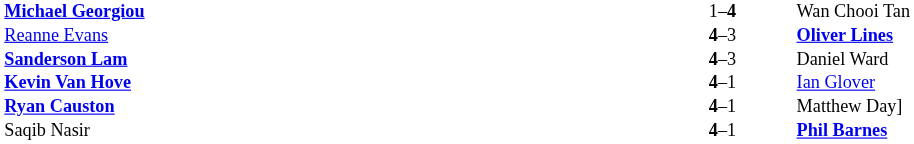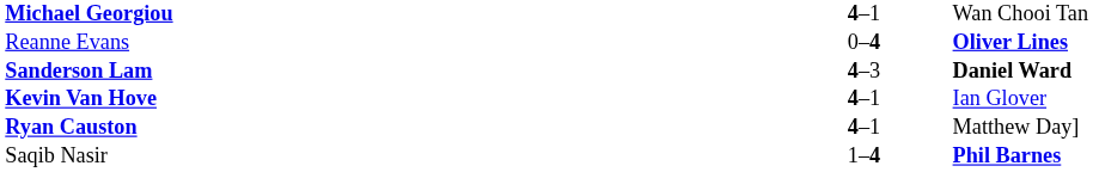Michael Georgiou | column 2: 1–4 -> 4–1
Reanne Evans | column 2: 4–3 -> 0–4
Sanderson Lam | column 3: normal -> bold
Saqib Nasir | column 2: 4–1 -> 1–4
